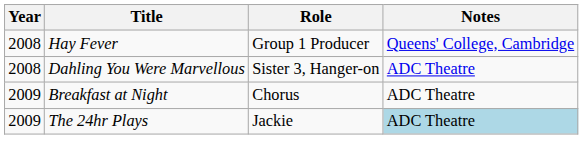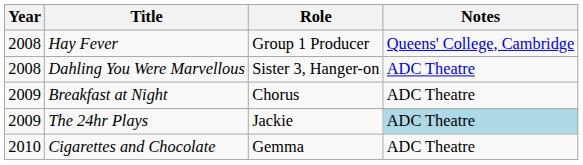+ row: 2010 | Cigarettes and Chocolate | Gemma | ADC Theatre
